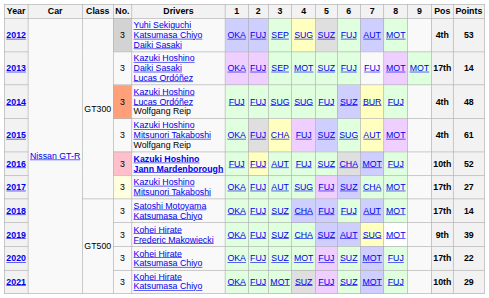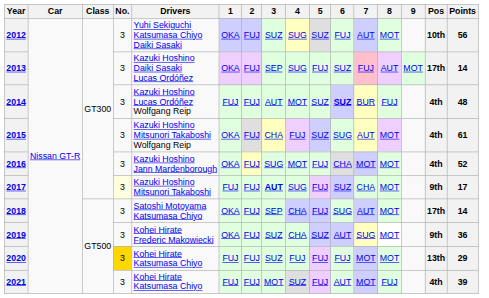2012 | No.: lightgrey background -> no background
2012 | 3: SEP -> SUZ
2012 | Pos: 4th -> 10th
2012 | Points: 53 -> 56
2013 | 4: MOT -> SUG
2013 | 5: SUZ -> FUJ
2013 | 6: FUJ -> SUZ
2013 | 7: no background -> pink background
2013 | 8: MOT -> AUT
2014 | No.: lightsalmon background -> no background
2014 | 3: SUG -> AUT
2014 | 4: SUG -> MOT
2014 | 5: FUJ -> SUZ
2014 | 6: normal -> bold
2016 | No.: pink background -> no background
2016 | Drivers: bold -> normal
2016 | 1: FUJ -> OKA
2016 | 3: AUT -> SUG
2016 | 4: FUJ -> MOT
2016 | 5: SUZ -> FUJ
2016 | 8: FUJ -> MOT
2016 | Pos: 10th -> 4th
2017 | 1: OKA -> FUJ
2017 | 3: normal -> bold
2017 | Pos: 17th -> 9th
2017 | Points: 27 -> 17
2018 | 3: SUZ -> SEP
2018 | 6: FUJ -> SUG
2019 | Points: 39 -> 36
2020 | No.: no background -> gold background
2020 | 1: OKA -> FUJ
2020 | 4: MOT -> FUJ
2020 | 6: SUZ -> FUJ
2020 | 8: FUJ -> MOT
2020 | Pos: 17th -> 13th
2020 | Points: 22 -> 29
2021 | 1: OKA -> FUJ
2021 | 6: SUZ -> AUT
2021 | Pos: 10th -> 4th
2021 | Points: 29 -> 39
